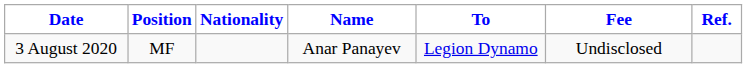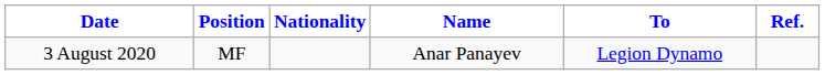- column: Fee | Undisclosed
